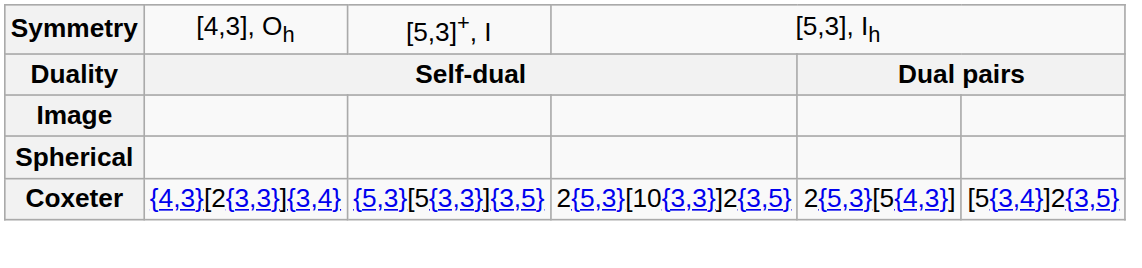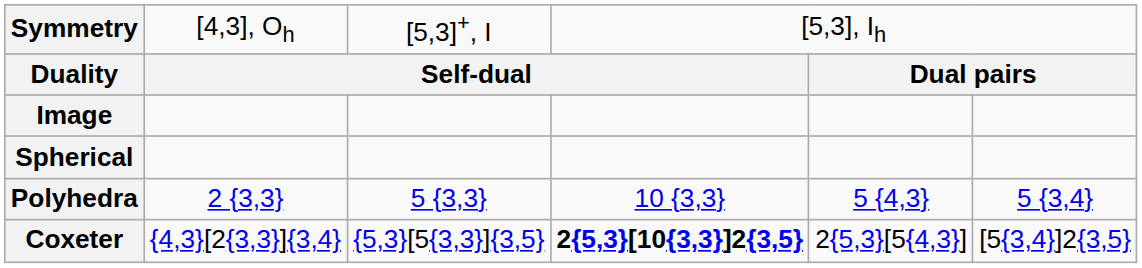+ row: Polyhedra | 2 {3,3} | 5 {3,3} | 10 {3,3} | 5 {4,3} | 5 {3,4}
Coxeter | column 4: normal -> bold
